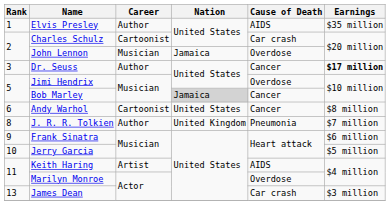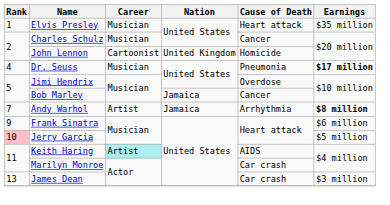Elvis Presley | Career: Author -> Musician
Elvis Presley | Cause of Death: AIDS -> Heart attack
Charles Schulz | Career: Cartoonist -> Musician
Charles Schulz | Cause of Death: Car crash -> Cancer
John Lennon | Career: Musician -> Cartoonist
John Lennon | Nation: Jamaica -> United Kingdom
John Lennon | Cause of Death: Overdose -> Homicide
Dr. Seuss | Rank: 3 -> 4
Dr. Seuss | Career: Author -> Musician
Dr. Seuss | Cause of Death: Cancer -> Pneumonia
Bob Marley | Nation: lightgrey background -> no background
Andy Warhol | Rank: 6 -> 7
Andy Warhol | Career: Cartoonist -> Artist
Andy Warhol | Nation: United States -> Jamaica
Andy Warhol | Cause of Death: Cancer -> Arrhythmia
Andy Warhol | Earnings: normal -> bold
- row: 8 | J. R. R. Tolkien | Author | United Kingdom | Pneumonia | $7 million
Jerry Garcia | Rank: no background -> pink background
Keith Haring | Career: no background -> paleturquoise background
Marilyn Monroe | Cause of Death: Overdose -> Car crash
